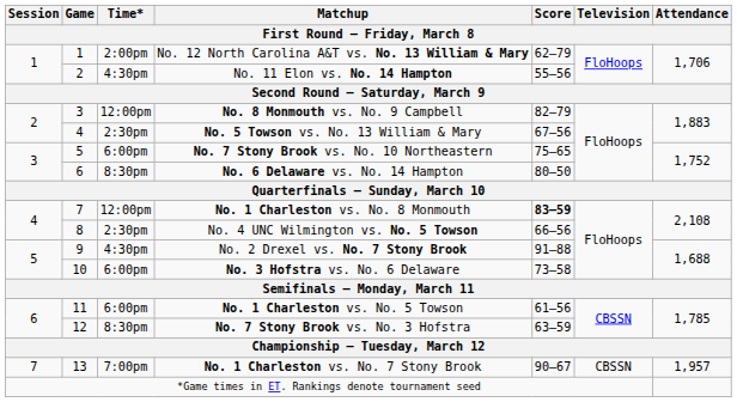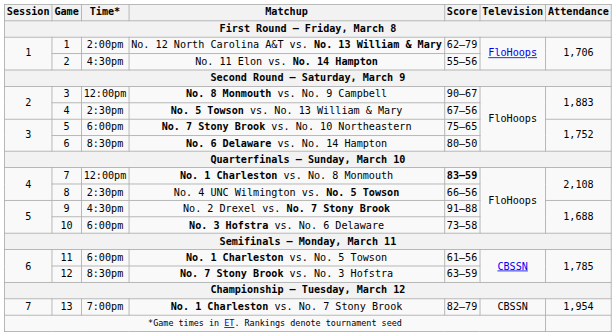No. 8 Monmouth vs. No. 9 Campbell | Score: 82–79 -> 90–67
No. 1 Charleston vs. No. 7 Stony Brook | Score: 90–67 -> 82–79
No. 1 Charleston vs. No. 7 Stony Brook | Attendance: 1,957 -> 1,954
